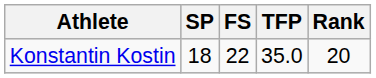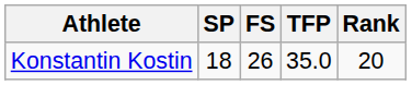Konstantin Kostin | FS: 22 -> 26
